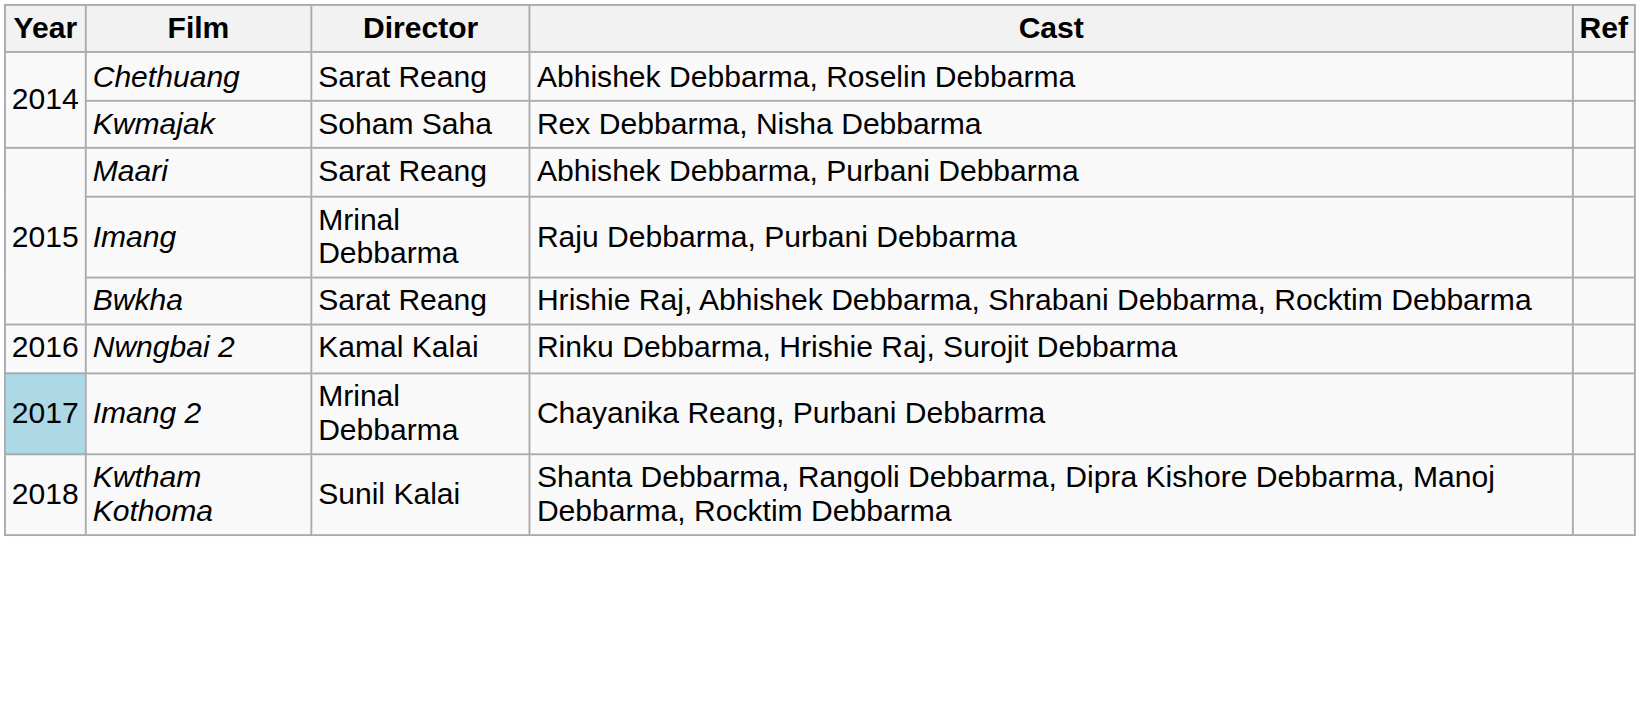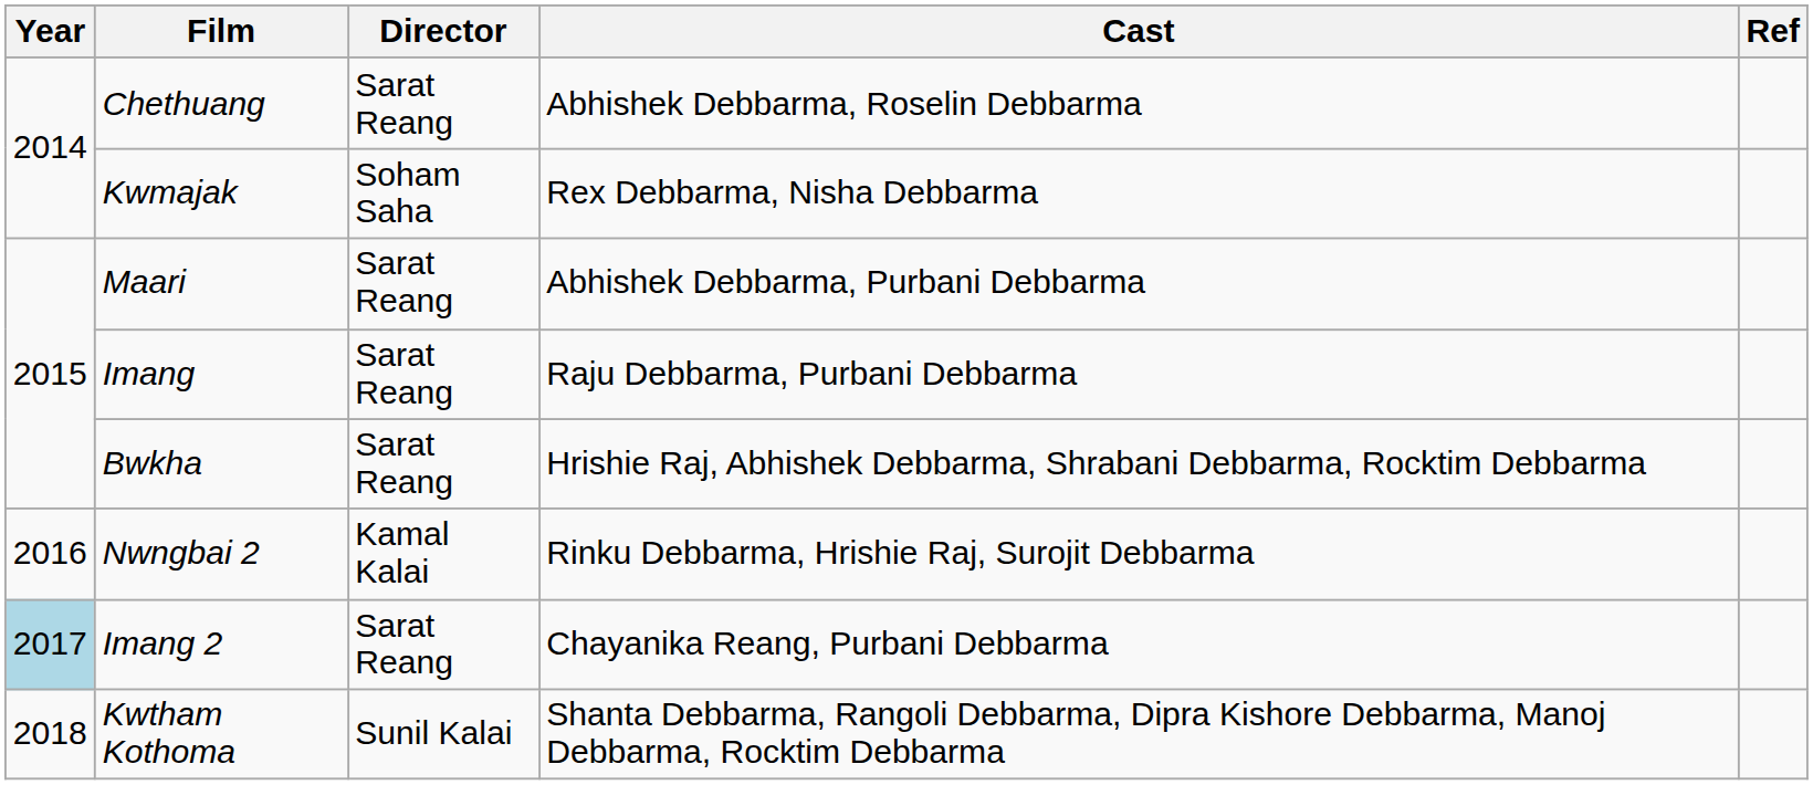Imang | Director: Mrinal Debbarma -> Sarat Reang
Imang 2 | Director: Mrinal Debbarma -> Sarat Reang
